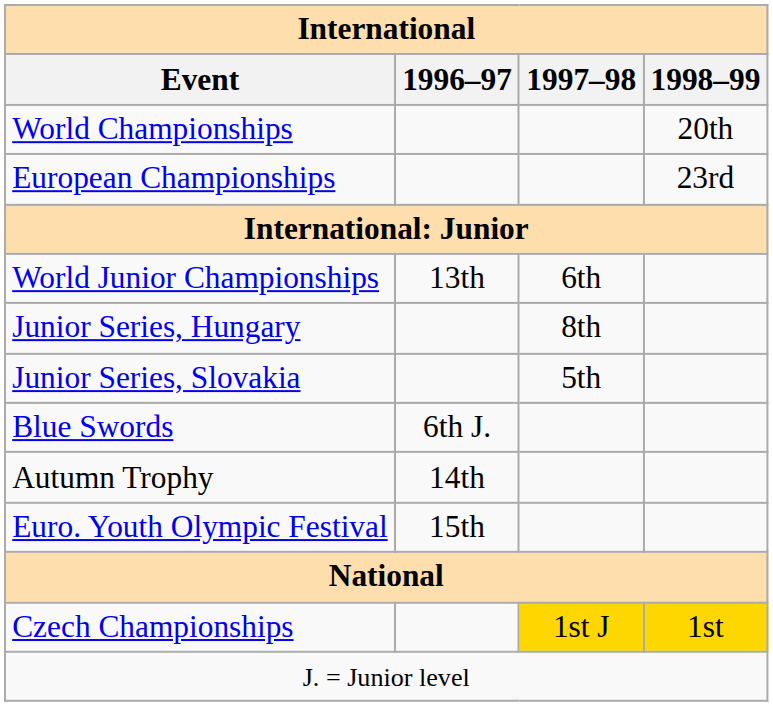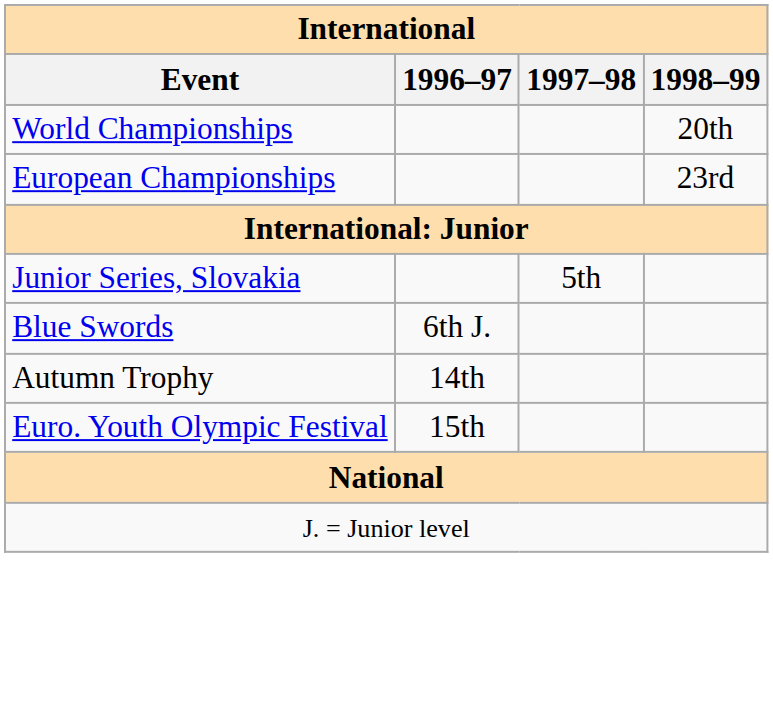- row: World Junior Championships | 13th | 6th
- row: Junior Series, Hungary | 8th
- row: Czech Championships | 1st J | 1st
